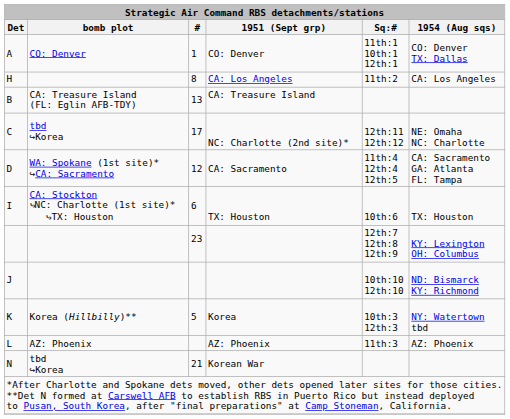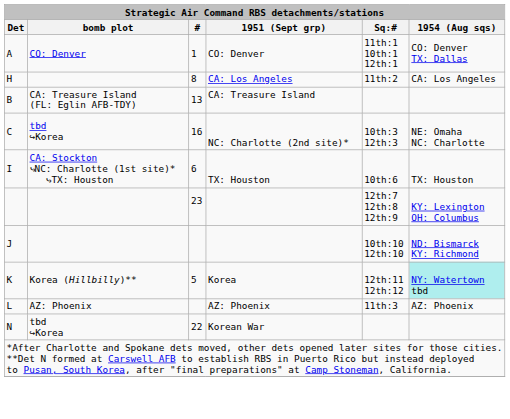NC: Charlotte (2nd site)* | #: 17 -> 16
NC: Charlotte (2nd site)* | Sq:#: 12th:11 12th:12 -> 10th:3 12th:3
- row: D | WA: Spokane (1st site)* ↪CA: Sacramento | 12 | CA: Sacramento | 11th:4 12th:4 12th:5 | CA: Sacramento GA: Atlanta FL: Tampa
Korea | Sq:#: 10th:3 12th:3 -> 12th:11 12th:12
Korea | 1954 (Aug sqs): no background -> paleturquoise background
Korean War | #: 21 -> 22
